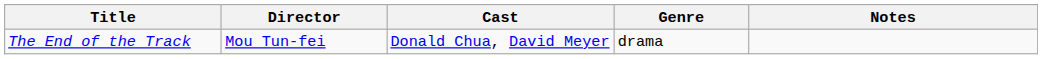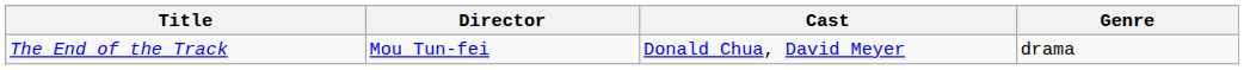- column: Notes
